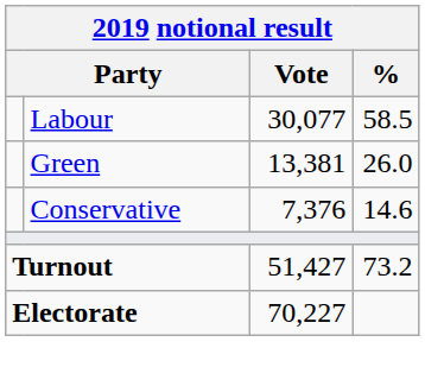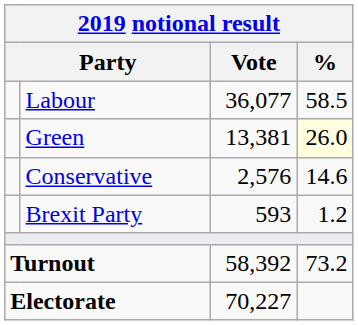Labour | Vote: 30,077 -> 36,077
Green | %: no background -> lightyellow background
Conservative | Vote: 7,376 -> 2,576
+ row: Brexit Party | 593 | 1.2
Turnout | Vote: 51,427 -> 58,392
